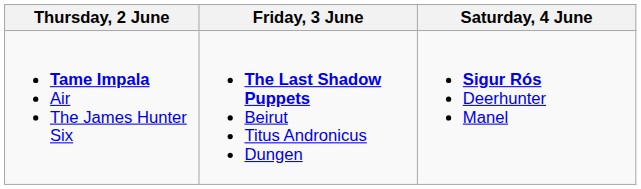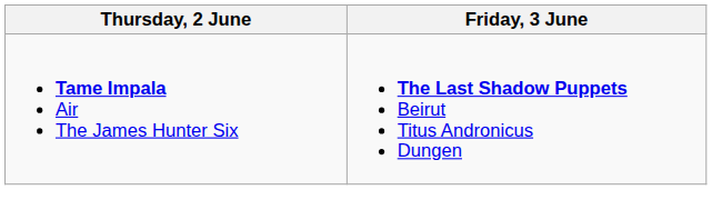- column: Saturday, 4 June | Sigur Rós Deerhunter Manel
